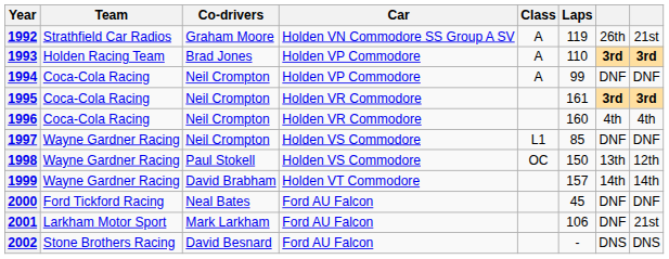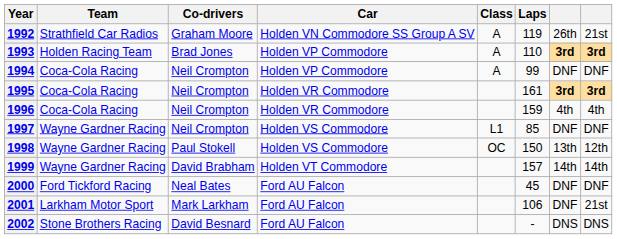1996 | Laps: 160 -> 159
